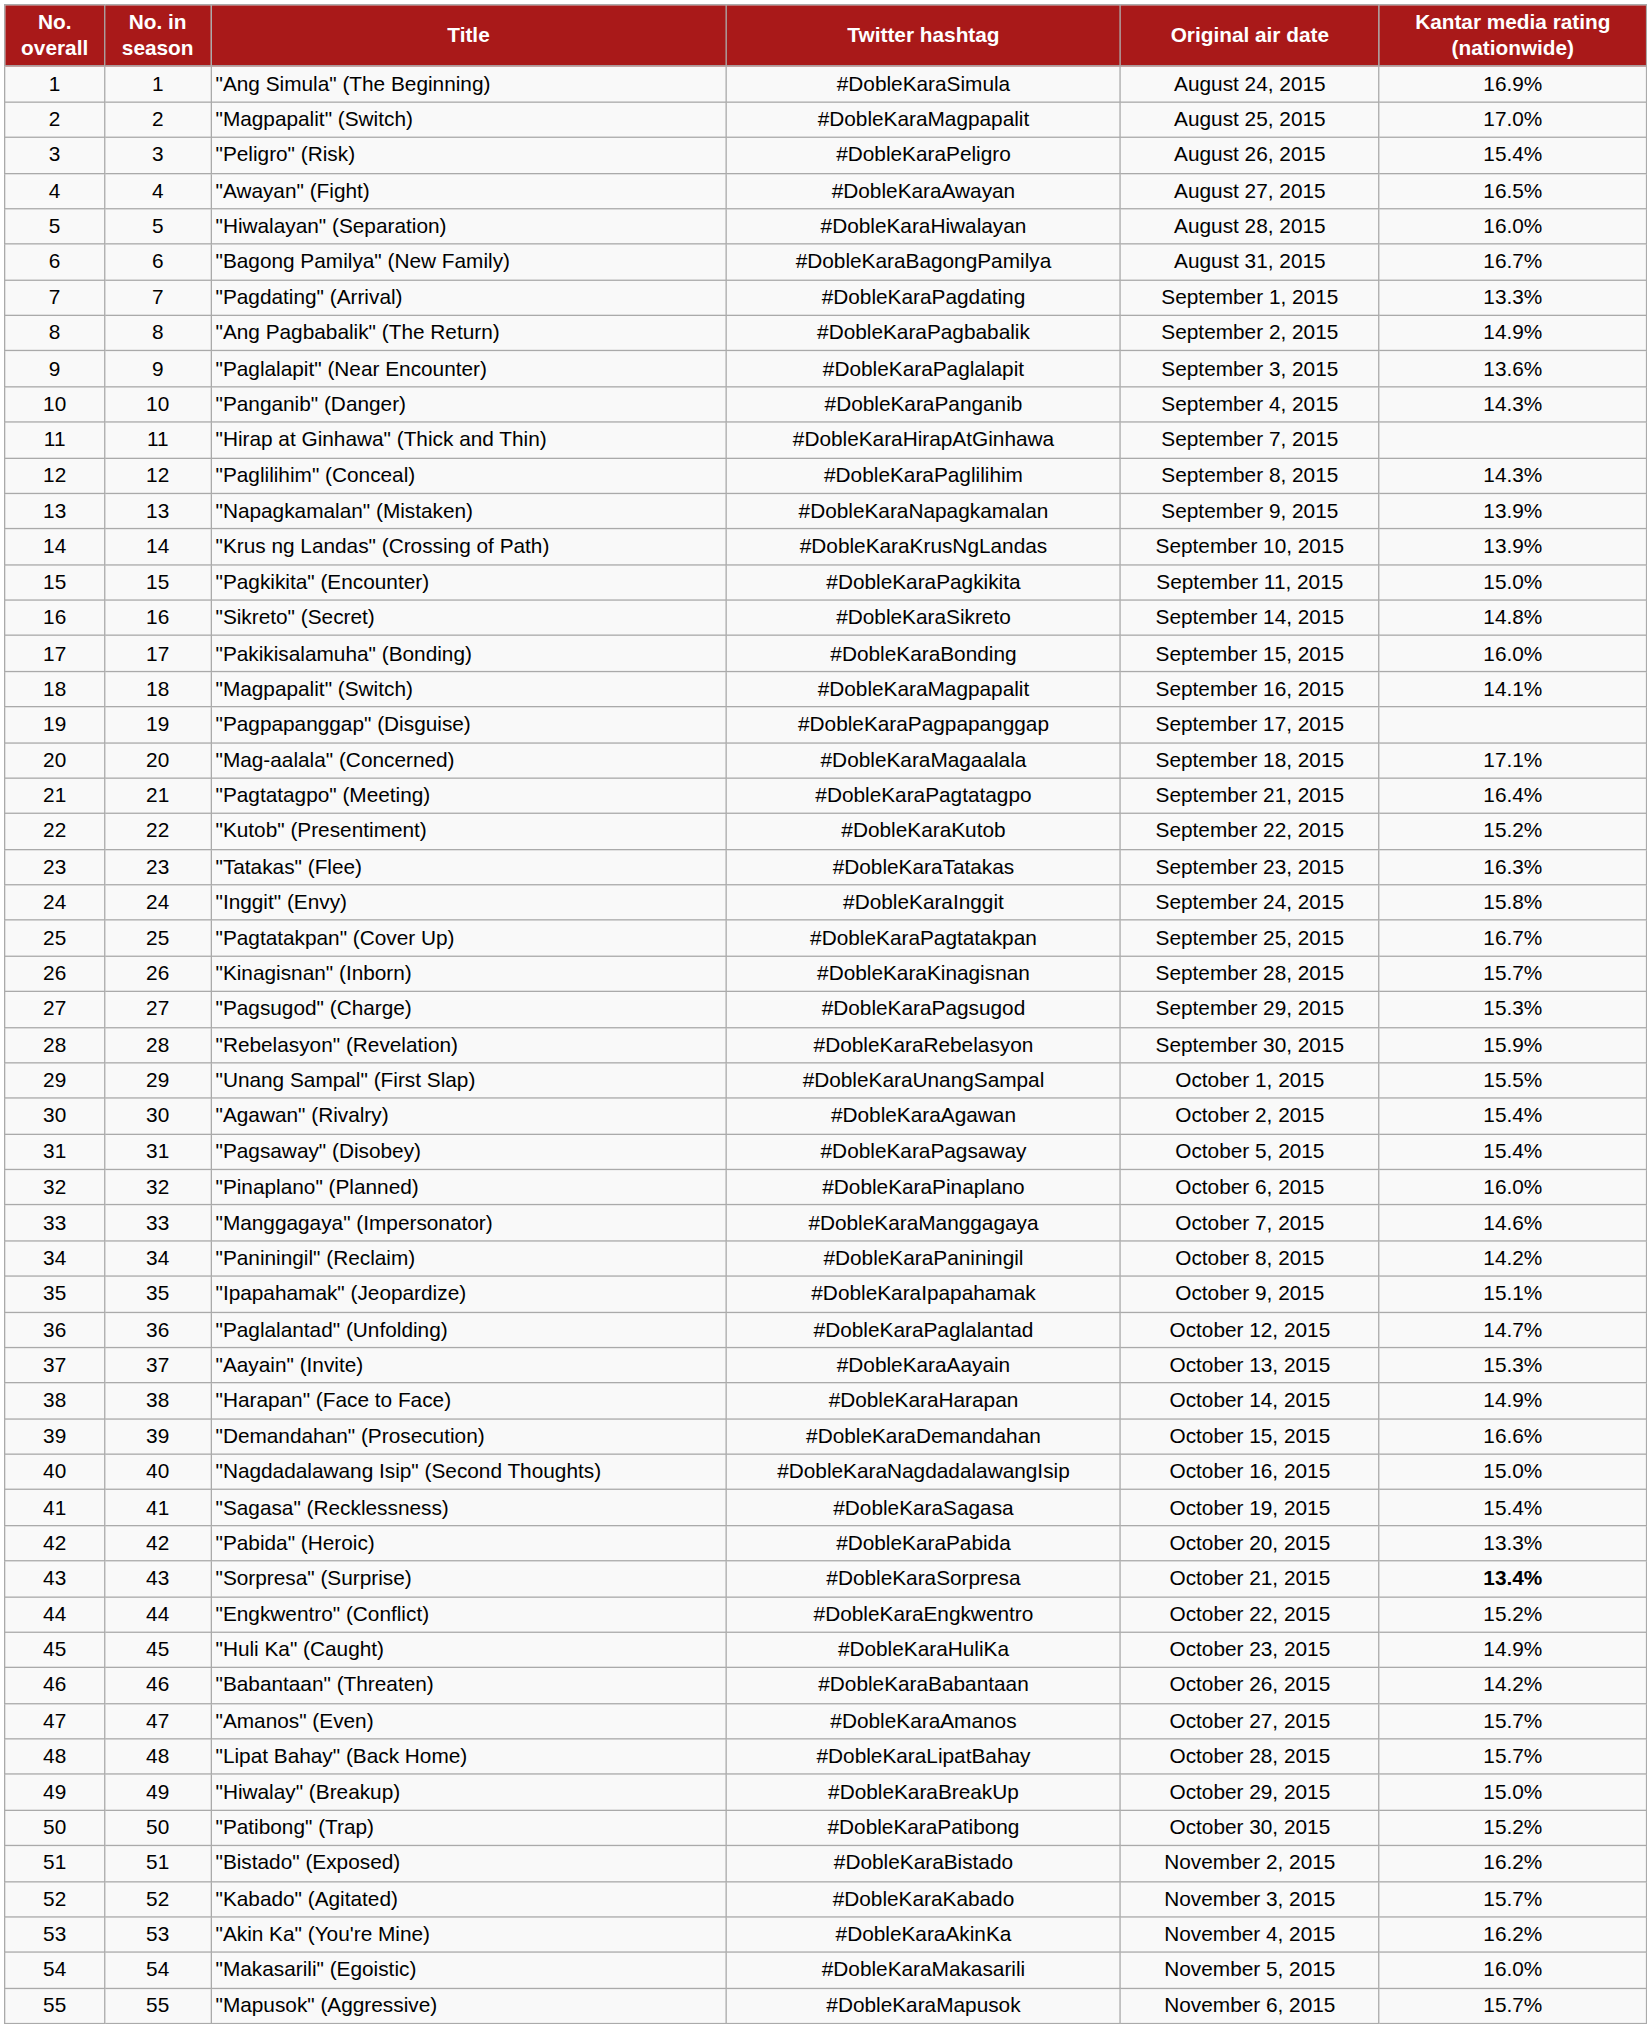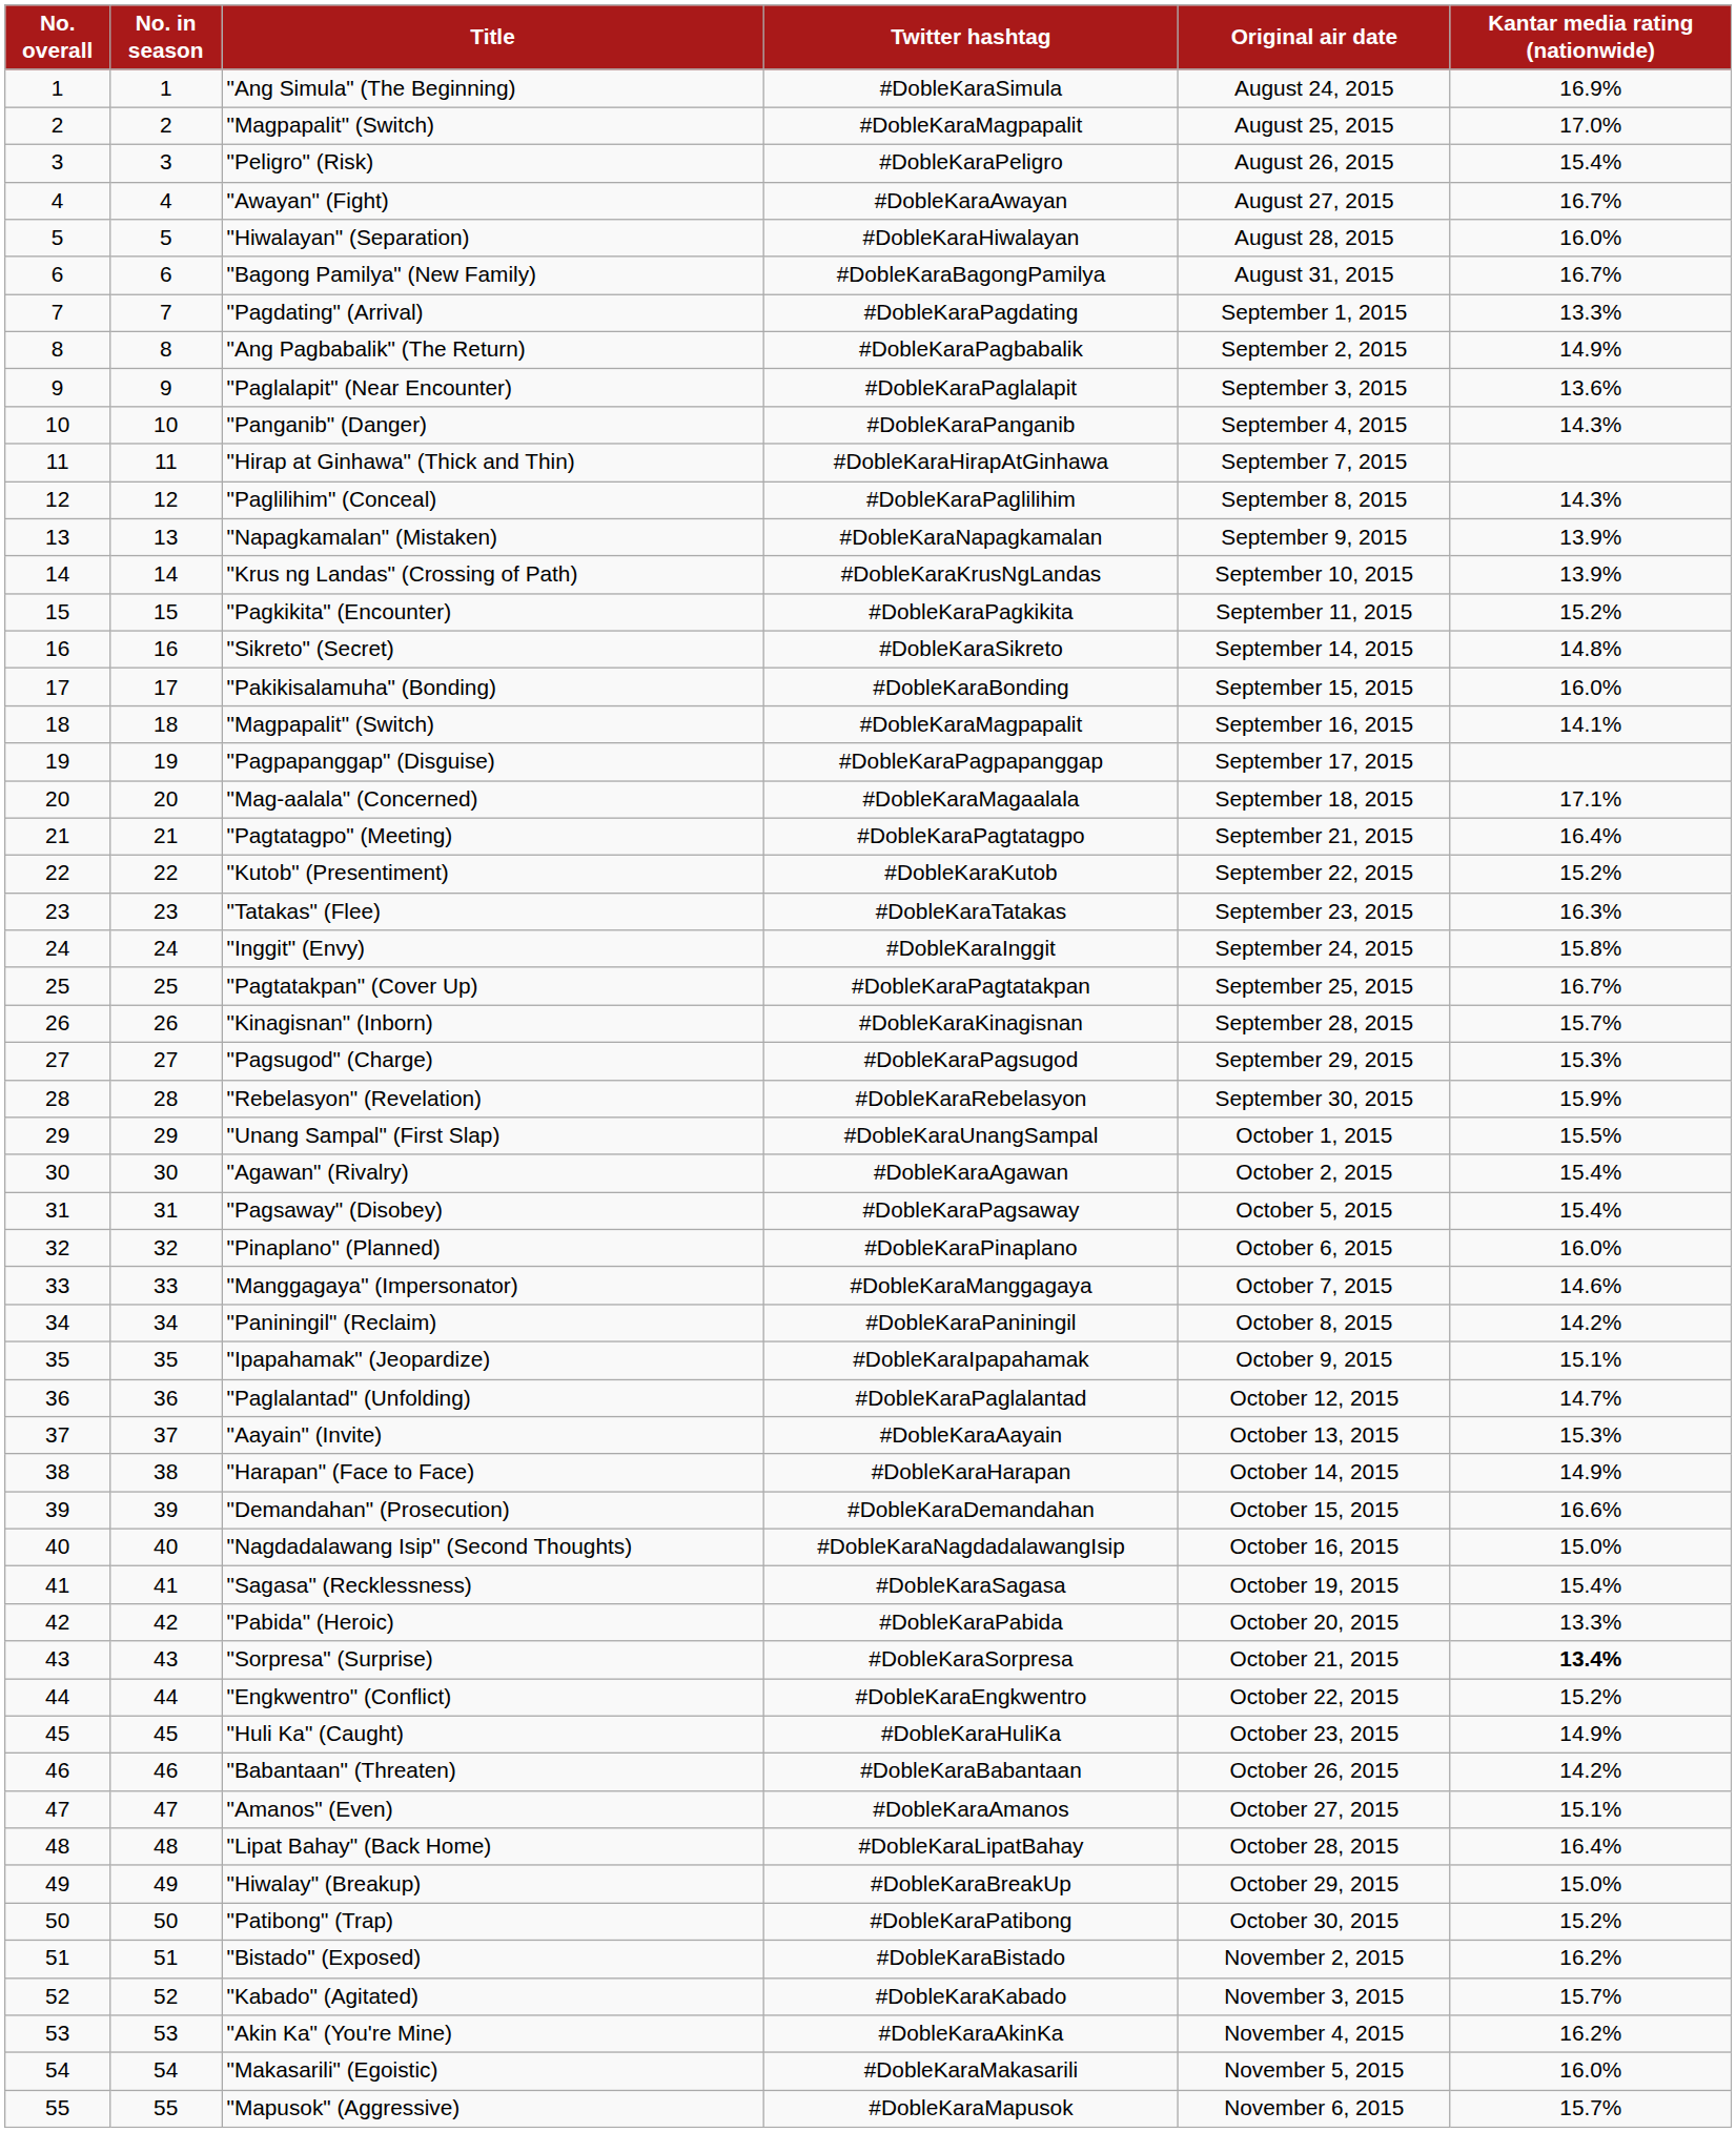"Awayan" (Fight) | Kantar media rating (nationwide): 16.5% -> 16.7%
"Pagkikita" (Encounter) | Kantar media rating (nationwide): 15.0% -> 15.2%
"Amanos" (Even) | Kantar media rating (nationwide): 15.7% -> 15.1%
"Lipat Bahay" (Back Home) | Kantar media rating (nationwide): 15.7% -> 16.4%
